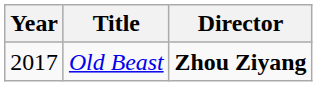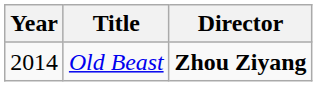Old Beast | Year: 2017 -> 2014
